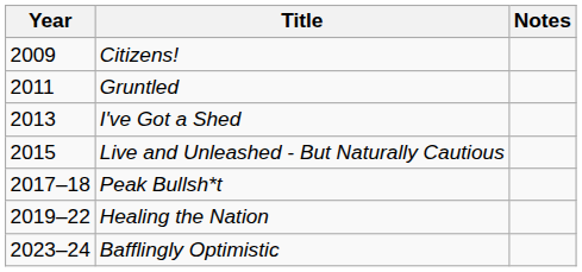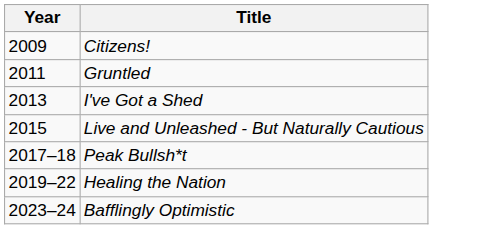- column: Notes
